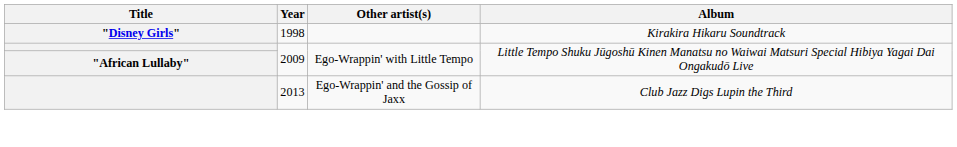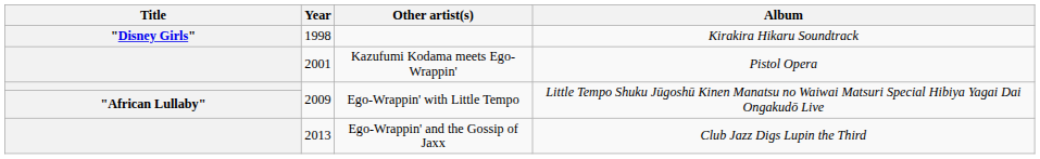+ row: 2001 | Kazufumi Kodama meets Ego-Wrappin' | Pistol Opera
